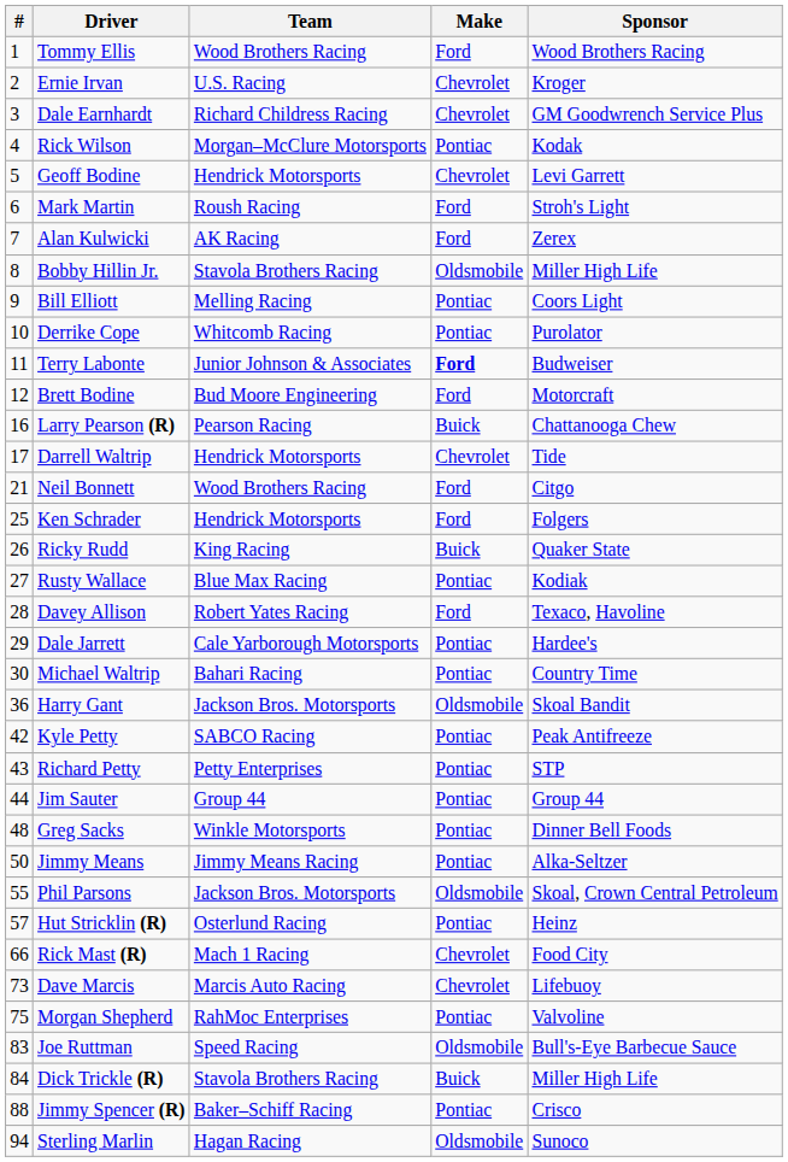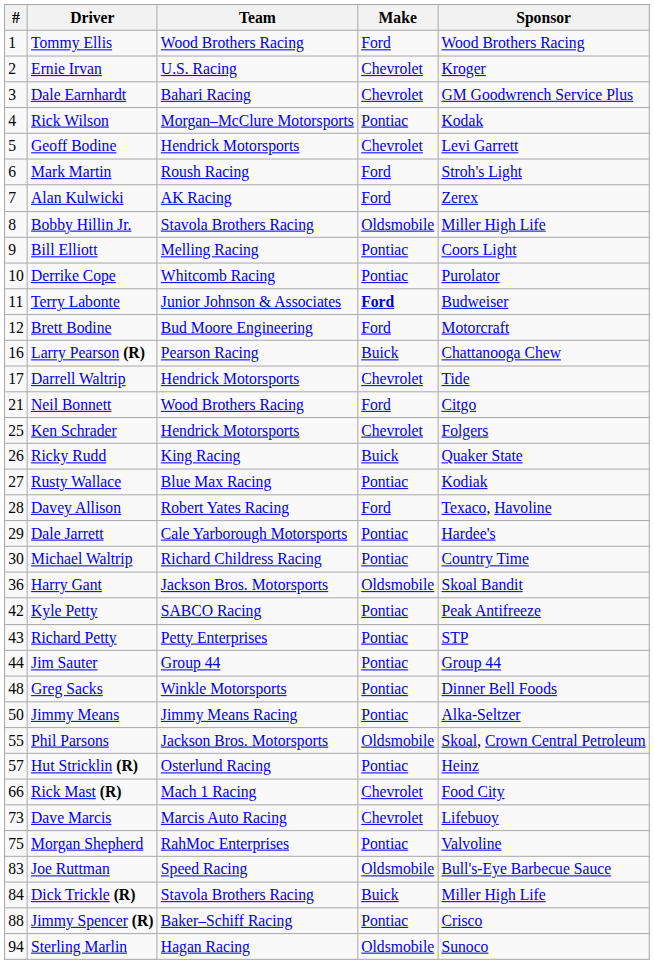Dale Earnhardt | Team: Richard Childress Racing -> Bahari Racing
Ken Schrader | Make: Ford -> Chevrolet
Michael Waltrip | Team: Bahari Racing -> Richard Childress Racing
